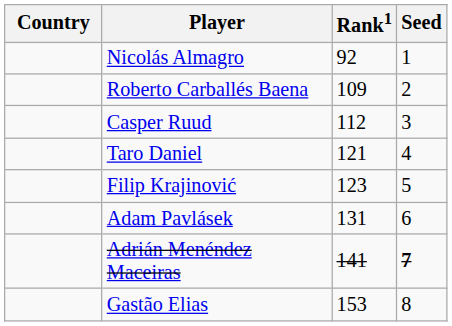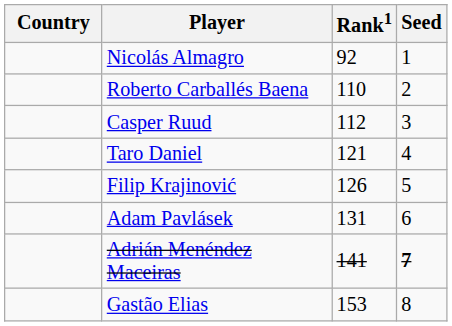Roberto Carballés Baena | Rank1: 109 -> 110
Filip Krajinović | Rank1: 123 -> 126
